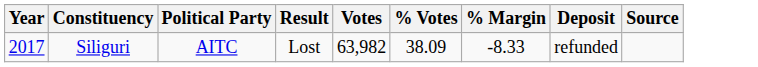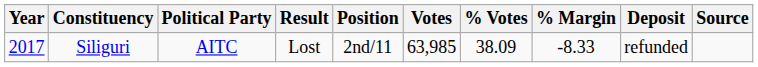+ column: Position | 2nd/11
Siliguri | Votes: 63,982 -> 63,985
